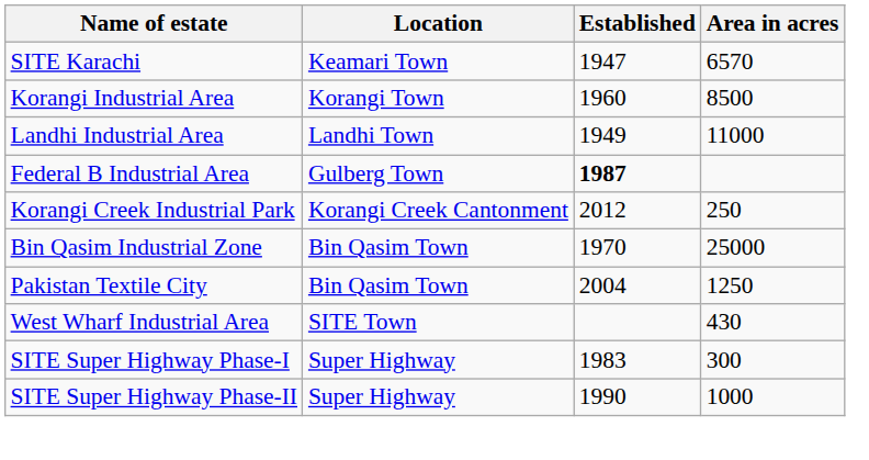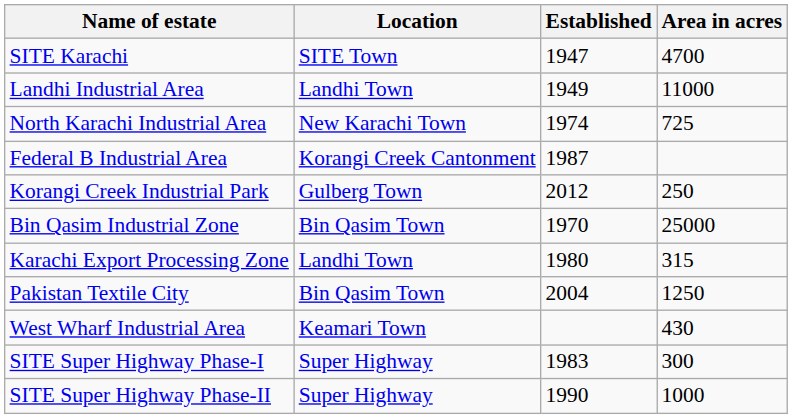SITE Karachi | Location: Keamari Town -> SITE Town
SITE Karachi | Area in acres: 6570 -> 4700
- row: Korangi Industrial Area | Korangi Town | 1960 | 8500
+ row: North Karachi Industrial Area | New Karachi Town | 1974 | 725
Federal B Industrial Area | Location: Gulberg Town -> Korangi Creek Cantonment
Federal B Industrial Area | Established: bold -> normal
Korangi Creek Industrial Park | Location: Korangi Creek Cantonment -> Gulberg Town
+ row: Karachi Export Processing Zone | Landhi Town | 1980 | 315
West Wharf Industrial Area | Location: SITE Town -> Keamari Town
